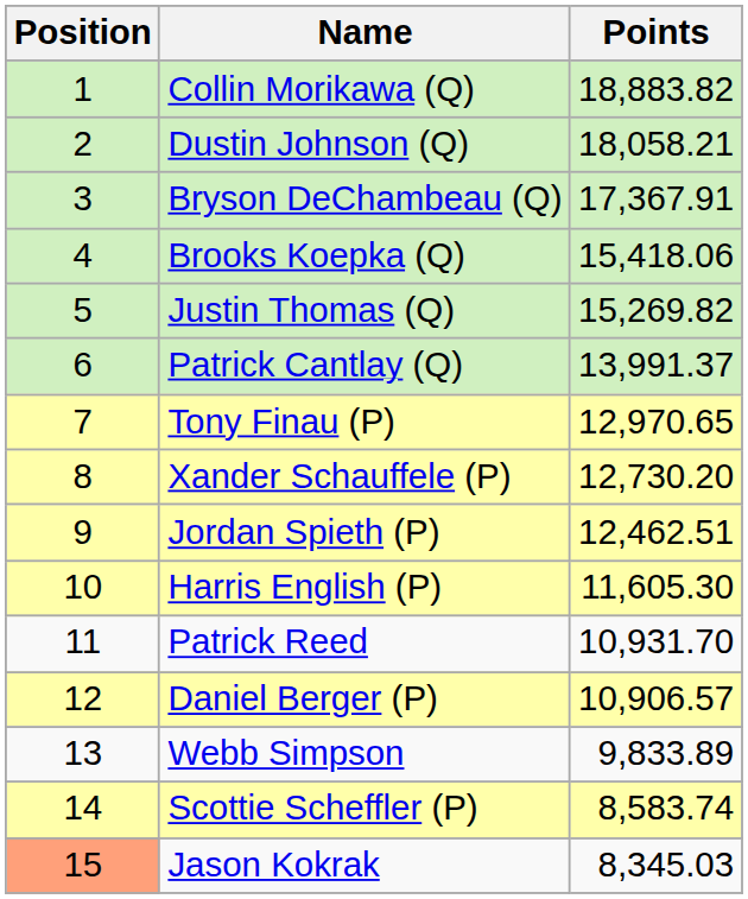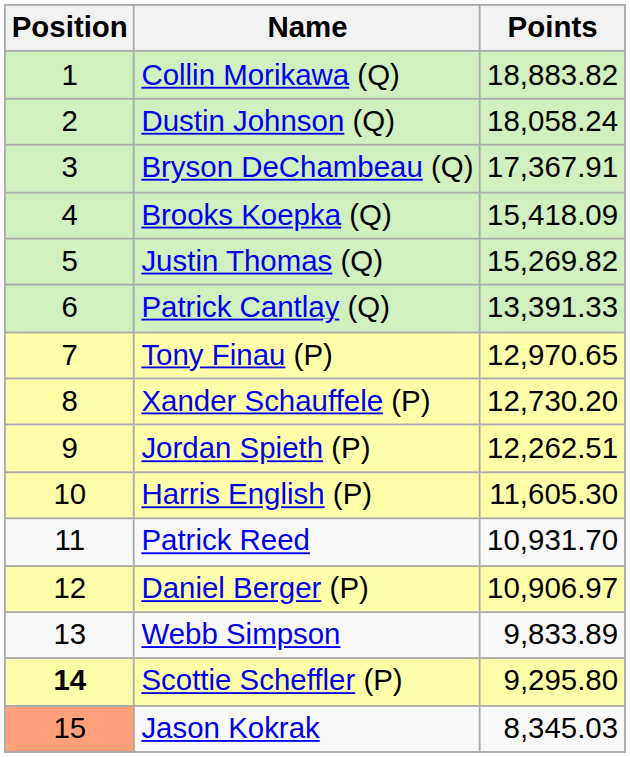Dustin Johnson (Q) | Points: 18,058.21 -> 18,058.24
Brooks Koepka (Q) | Points: 15,418.06 -> 15,418.09
Patrick Cantlay (Q) | Points: 13,991.37 -> 13,391.33
Jordan Spieth (P) | Points: 12,462.51 -> 12,262.51
Daniel Berger (P) | Points: 10,906.57 -> 10,906.97
Scottie Scheffler (P) | Position: normal -> bold
Scottie Scheffler (P) | Points: 8,583.74 -> 9,295.80
